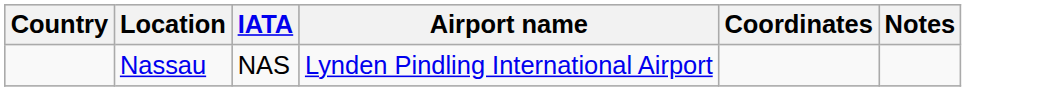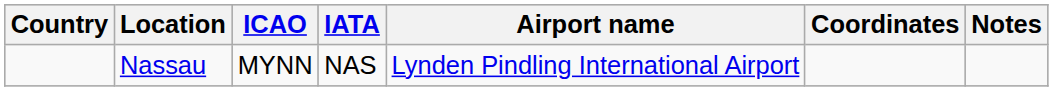+ column: ICAO | MYNN
